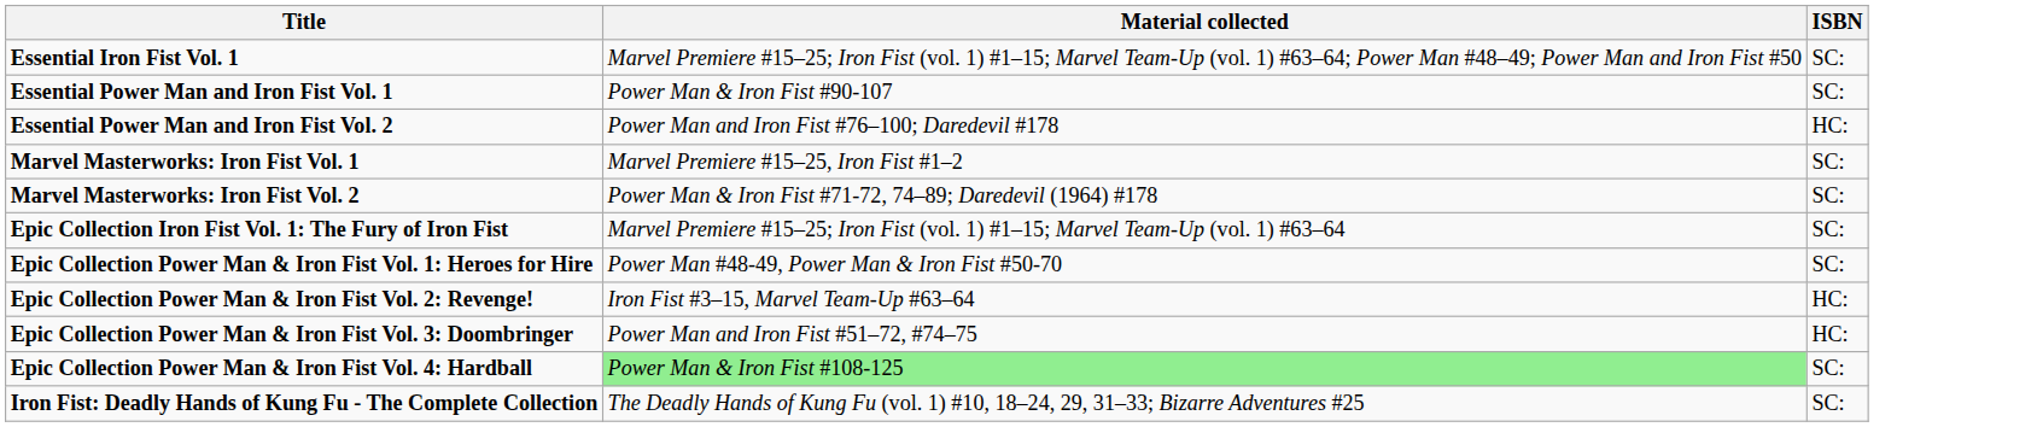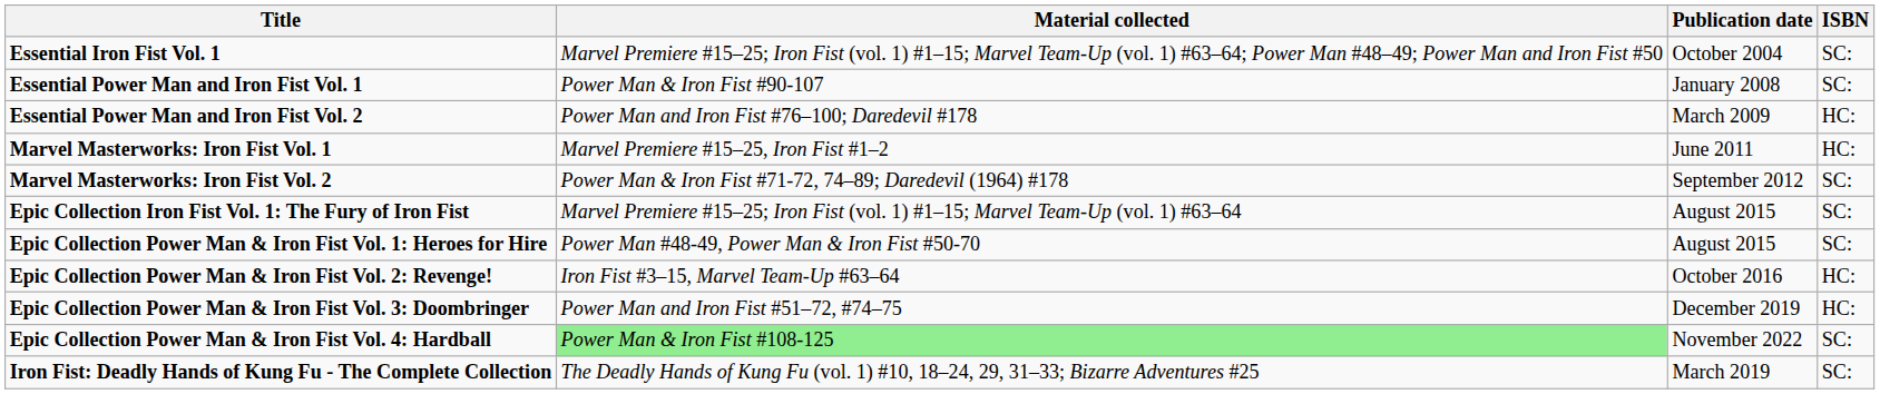+ column: Publication date | October 2004 | January 2008 | March 2009 | June 2011 | September 2012 | August 2015 | August 2015 | October 2016 | December 2019 | November 2022 | March 2019
Marvel Masterworks: Iron Fist Vol. 1 | ISBN: SC: -> HC:
